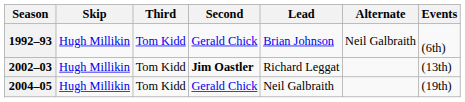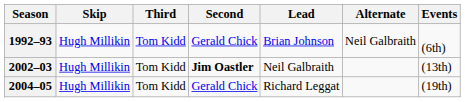2002–03 | Lead: Richard Leggat -> Neil Galbraith
2004–05 | Lead: Neil Galbraith -> Richard Leggat
